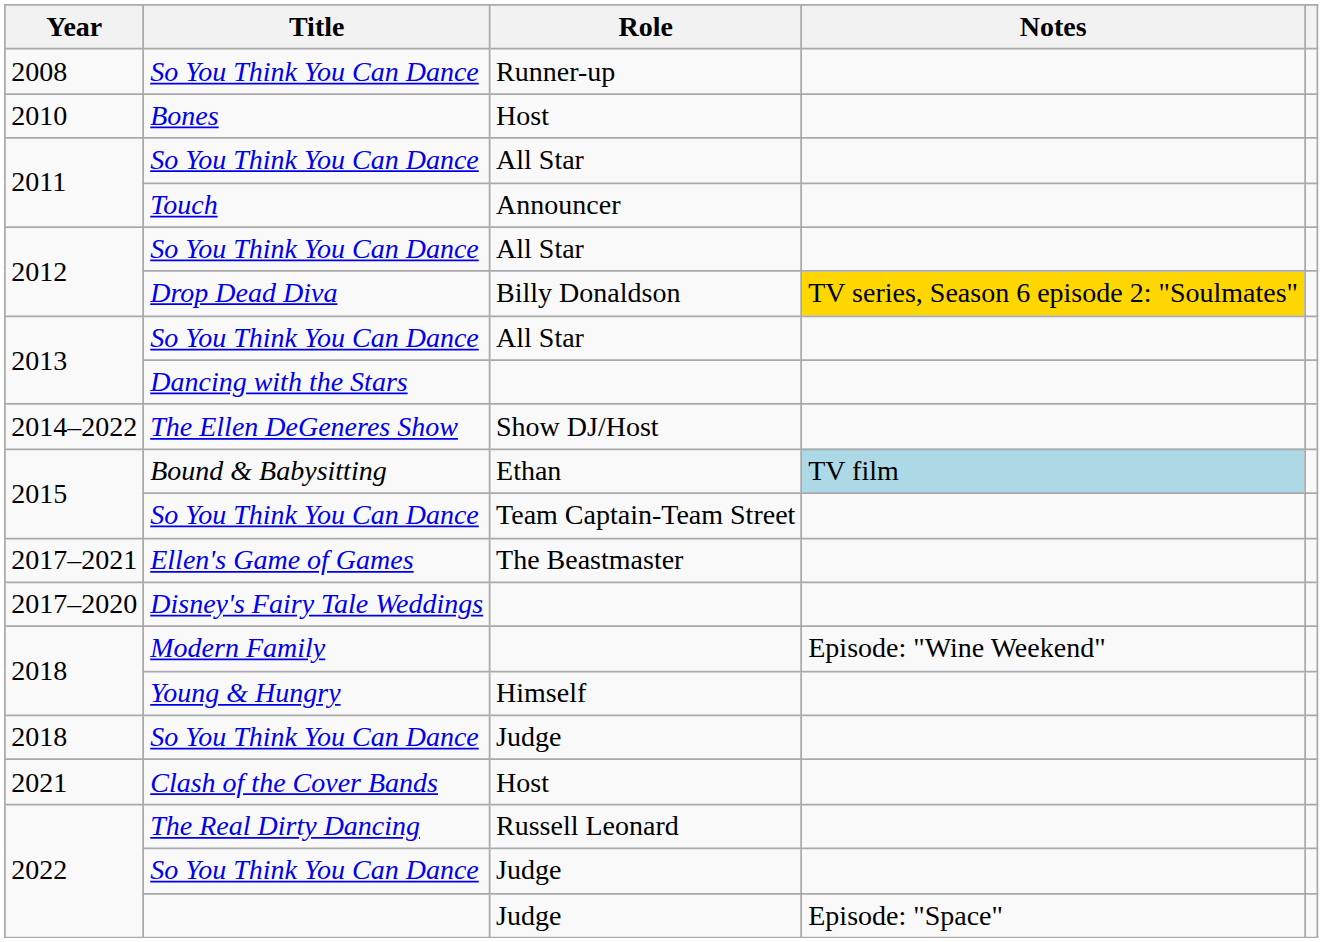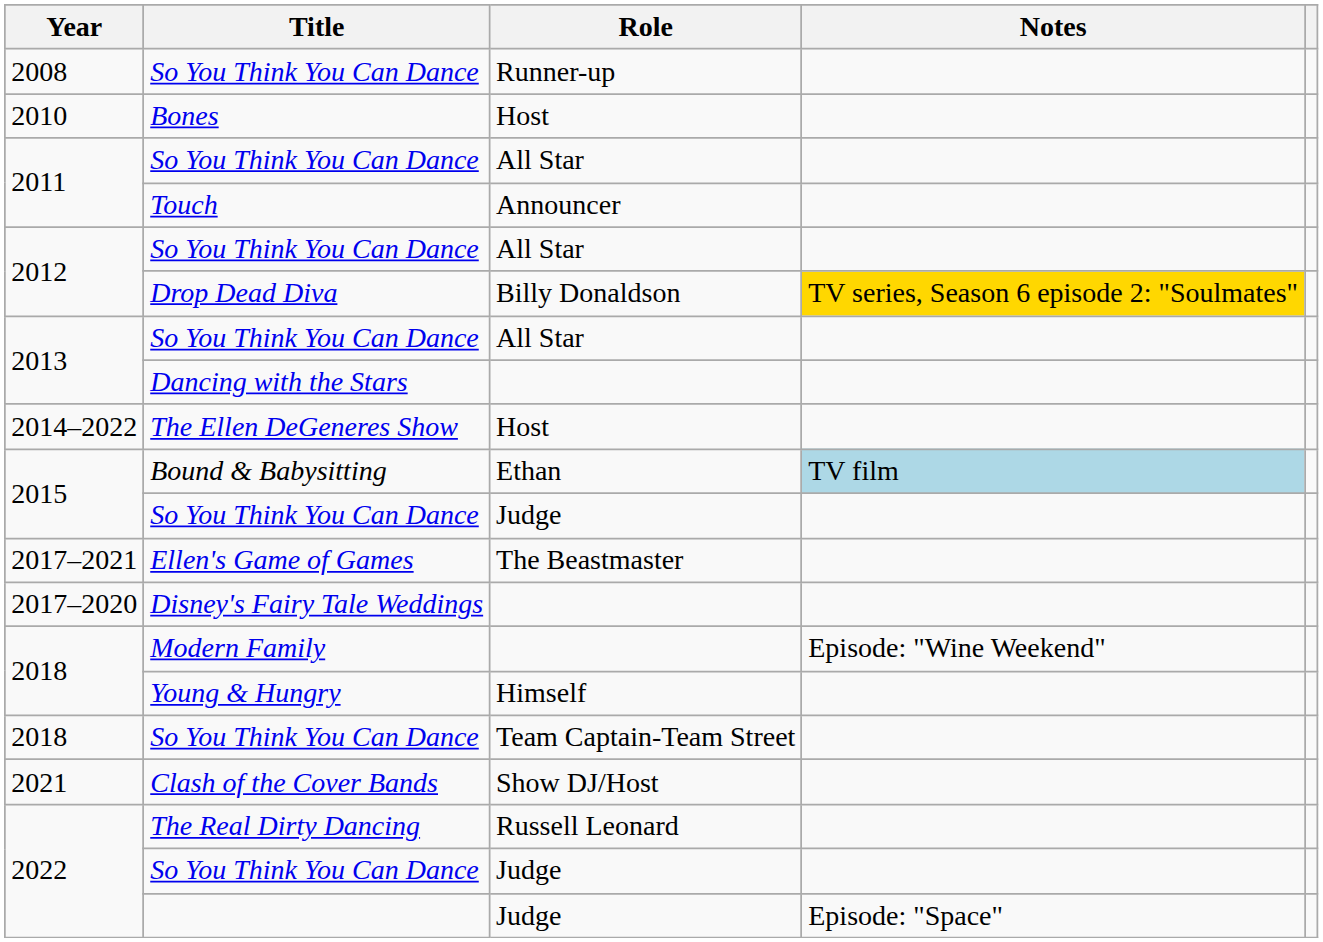The Ellen DeGeneres Show | Role: Show DJ/Host -> Host
2015 / So You Think You Can Dance | Role: Team Captain-Team Street -> Judge
2018 / So You Think You Can Dance | Role: Judge -> Team Captain-Team Street
Clash of the Cover Bands | Role: Host -> Show DJ/Host
